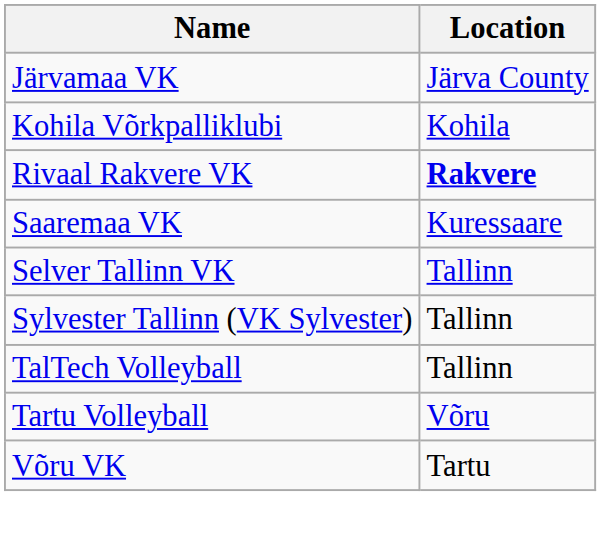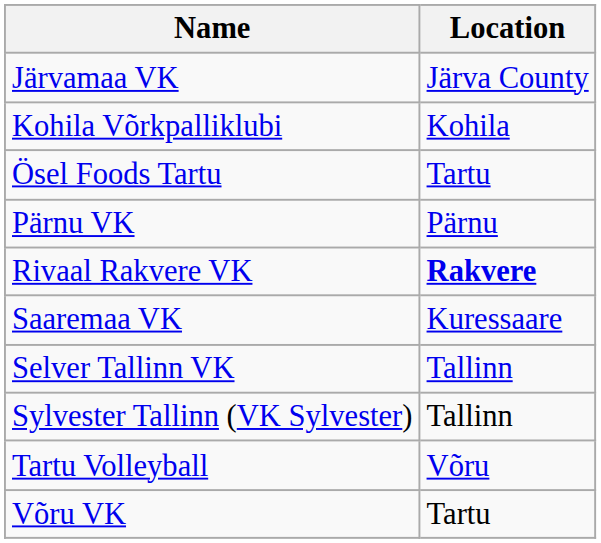+ row: Ösel Foods Tartu | Tartu
+ row: Pärnu VK | Pärnu
- row: TalTech Volleyball | Tallinn
